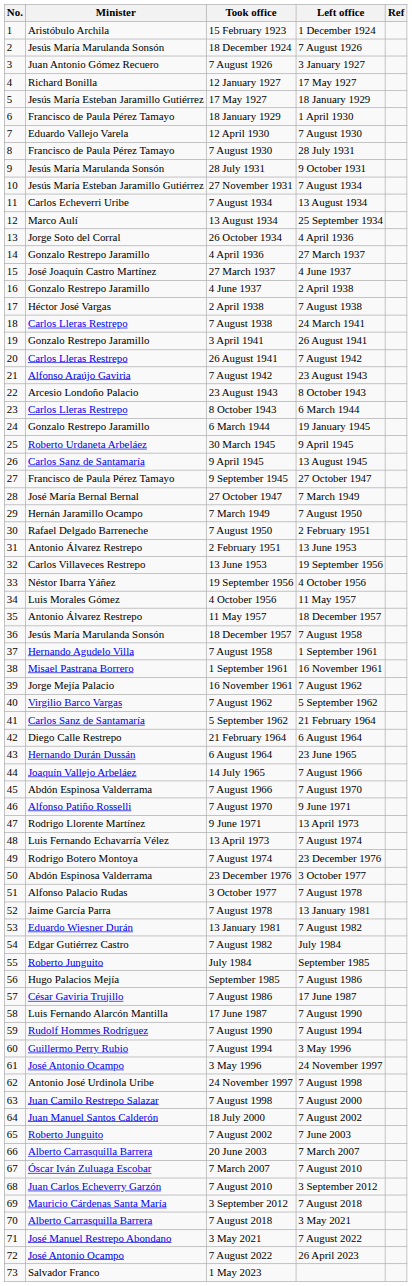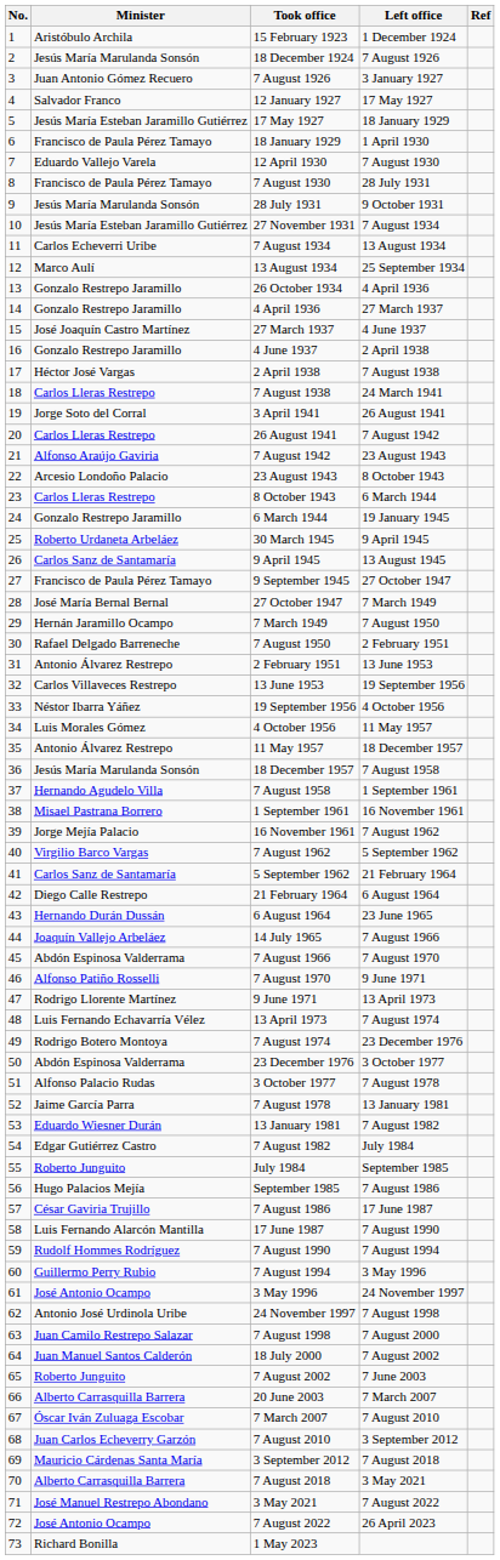12 January 1927 | Minister: Richard Bonilla -> Salvador Franco
26 October 1934 | Minister: Jorge Soto del Corral -> Gonzalo Restrepo Jaramillo
3 April 1941 | Minister: Gonzalo Restrepo Jaramillo -> Jorge Soto del Corral
1 May 2023 | Minister: Salvador Franco -> Richard Bonilla
